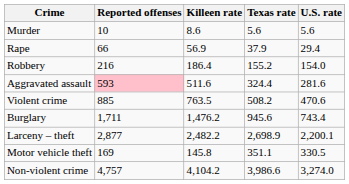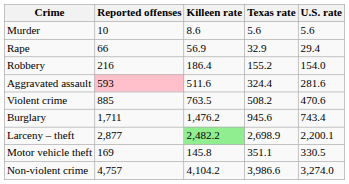Rape | Texas rate: 37.9 -> 32.9
Larceny – theft | Killeen rate: no background -> lightgreen background
